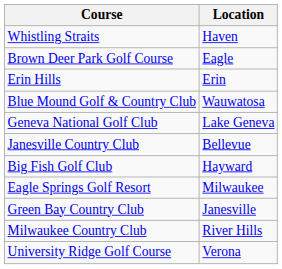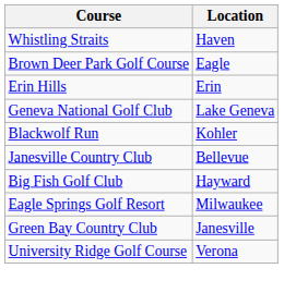- row: Blue Mound Golf & Country Club | Wauwatosa
+ row: Blackwolf Run | Kohler
- row: Milwaukee Country Club | River Hills
